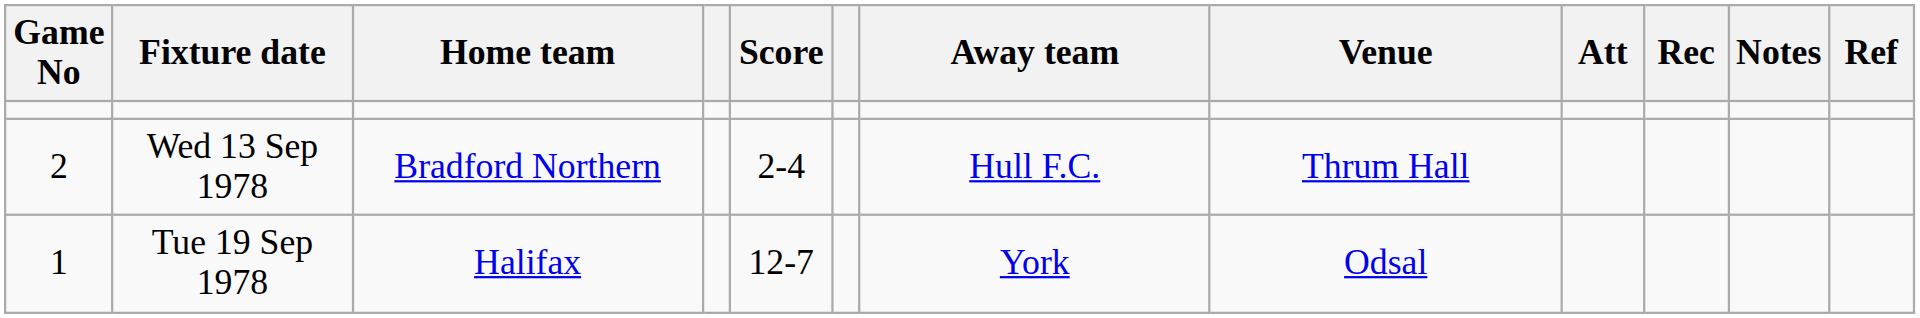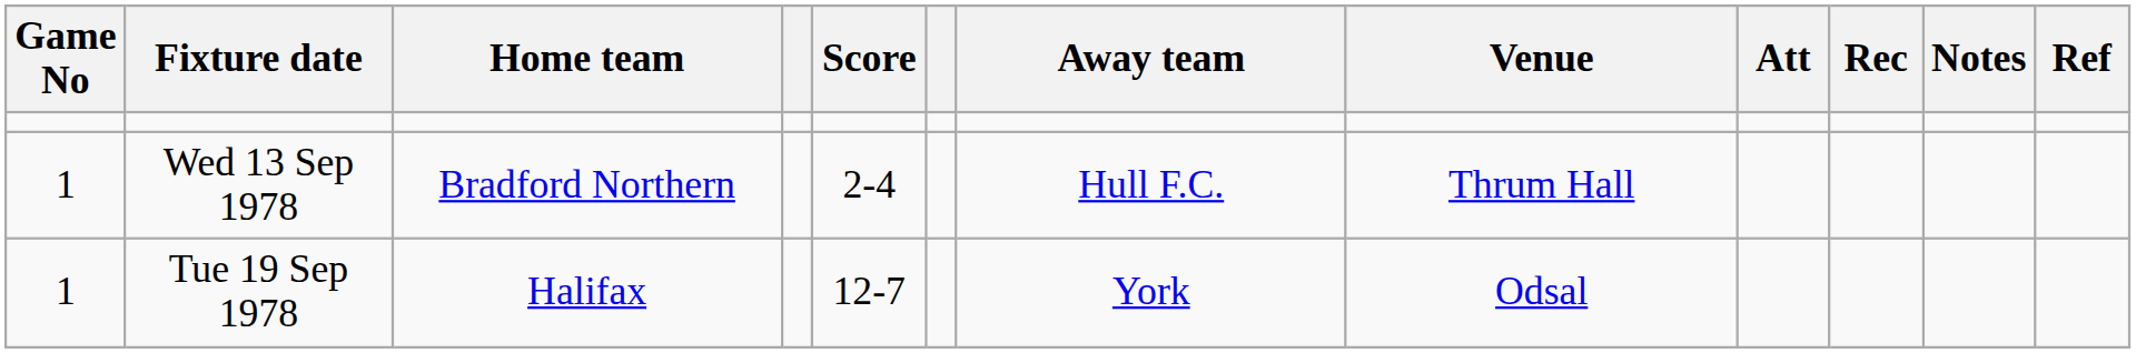Wed 13 Sep 1978 | Game No: 2 -> 1
